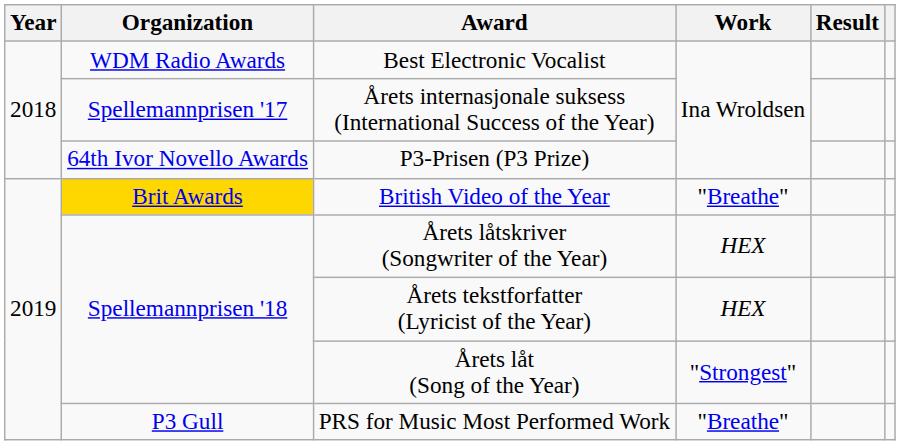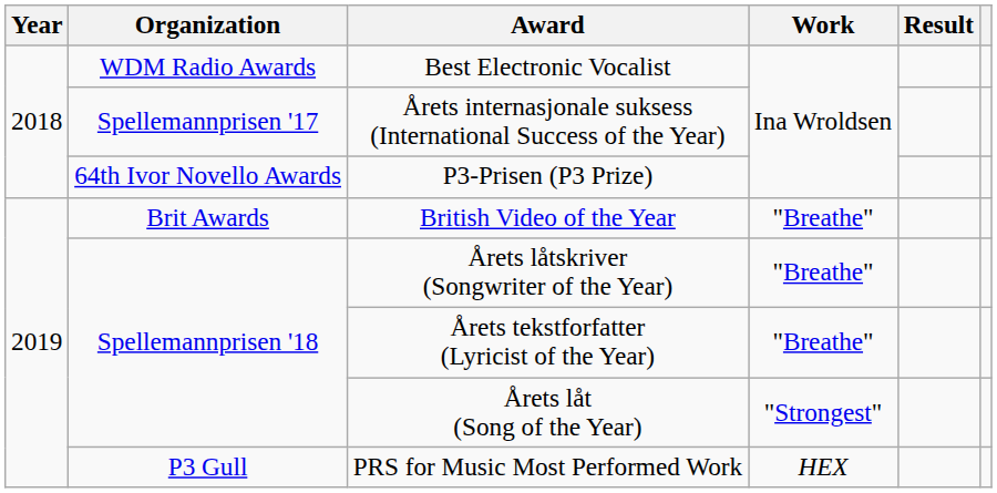British Video of the Year | Organization: gold background -> no background
Årets låtskriver (Songwriter of the Year) | Work: HEX -> "Breathe"
Årets tekstforfatter (Lyricist of the Year) | Work: HEX -> "Breathe"
PRS for Music Most Performed Work | Work: "Breathe" -> HEX
